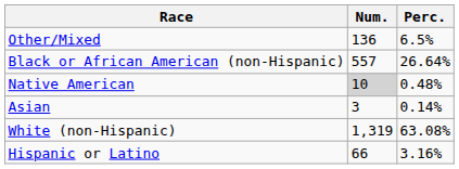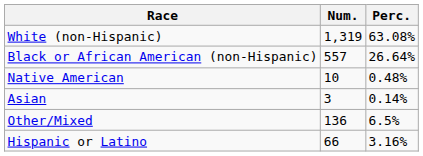rows swapped: White (non-Hispanic) <-> Other/Mixed
Native American | Num.: lightgrey background -> no background
